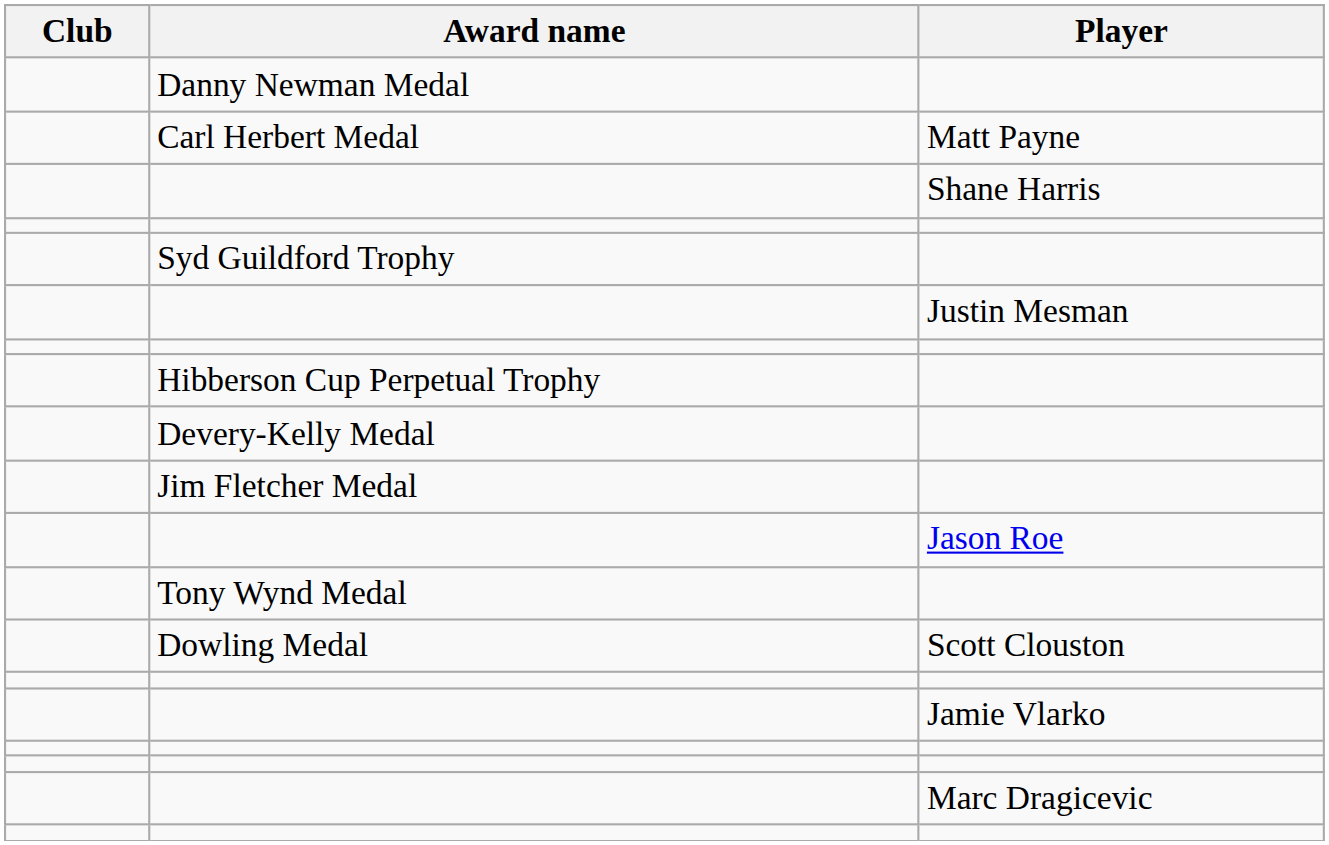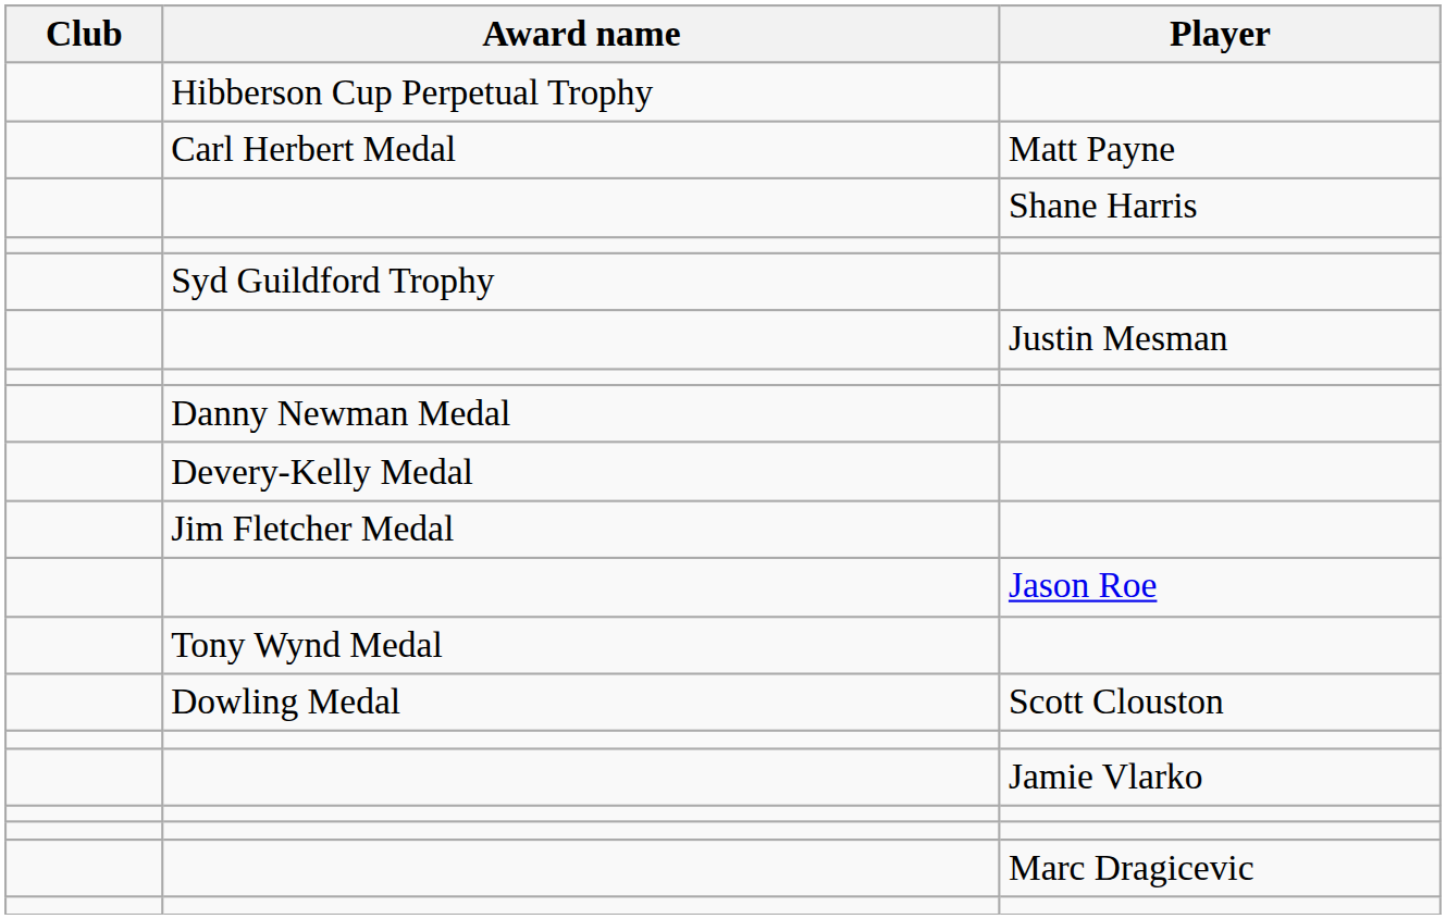rows swapped: Hibberson Cup Perpetual Trophy <-> Danny Newman Medal
